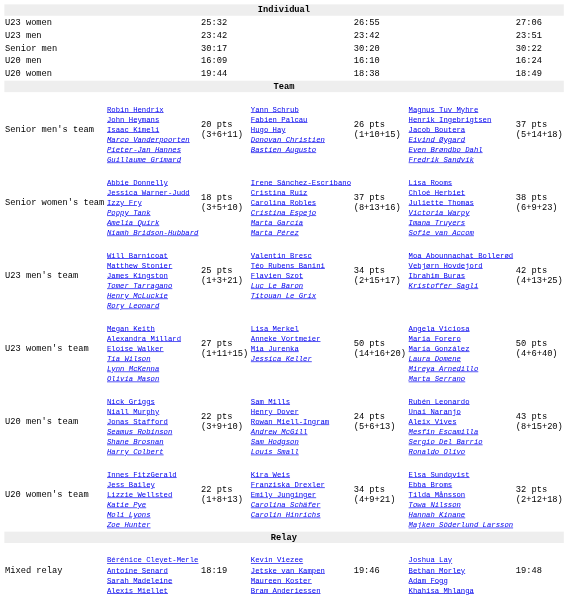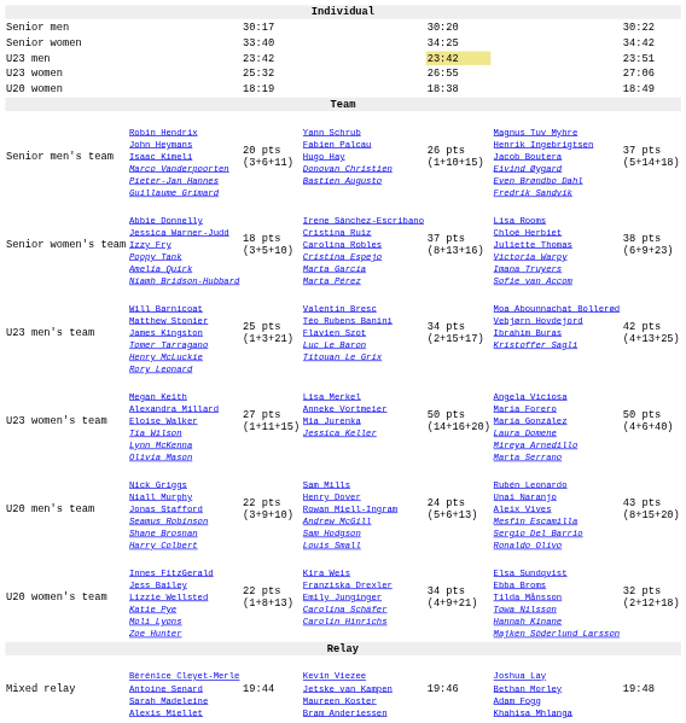rows swapped: Senior men <-> U23 women
+ row: Senior women | 33:40 | 34:25 | 34:42
U23 men | column 5: no background -> khaki background
- row: U20 men | 16:09 | 16:10 | 16:24
U20 women | column 3: 19:44 -> 18:19
Mixed relay | column 3: 18:19 -> 19:44
